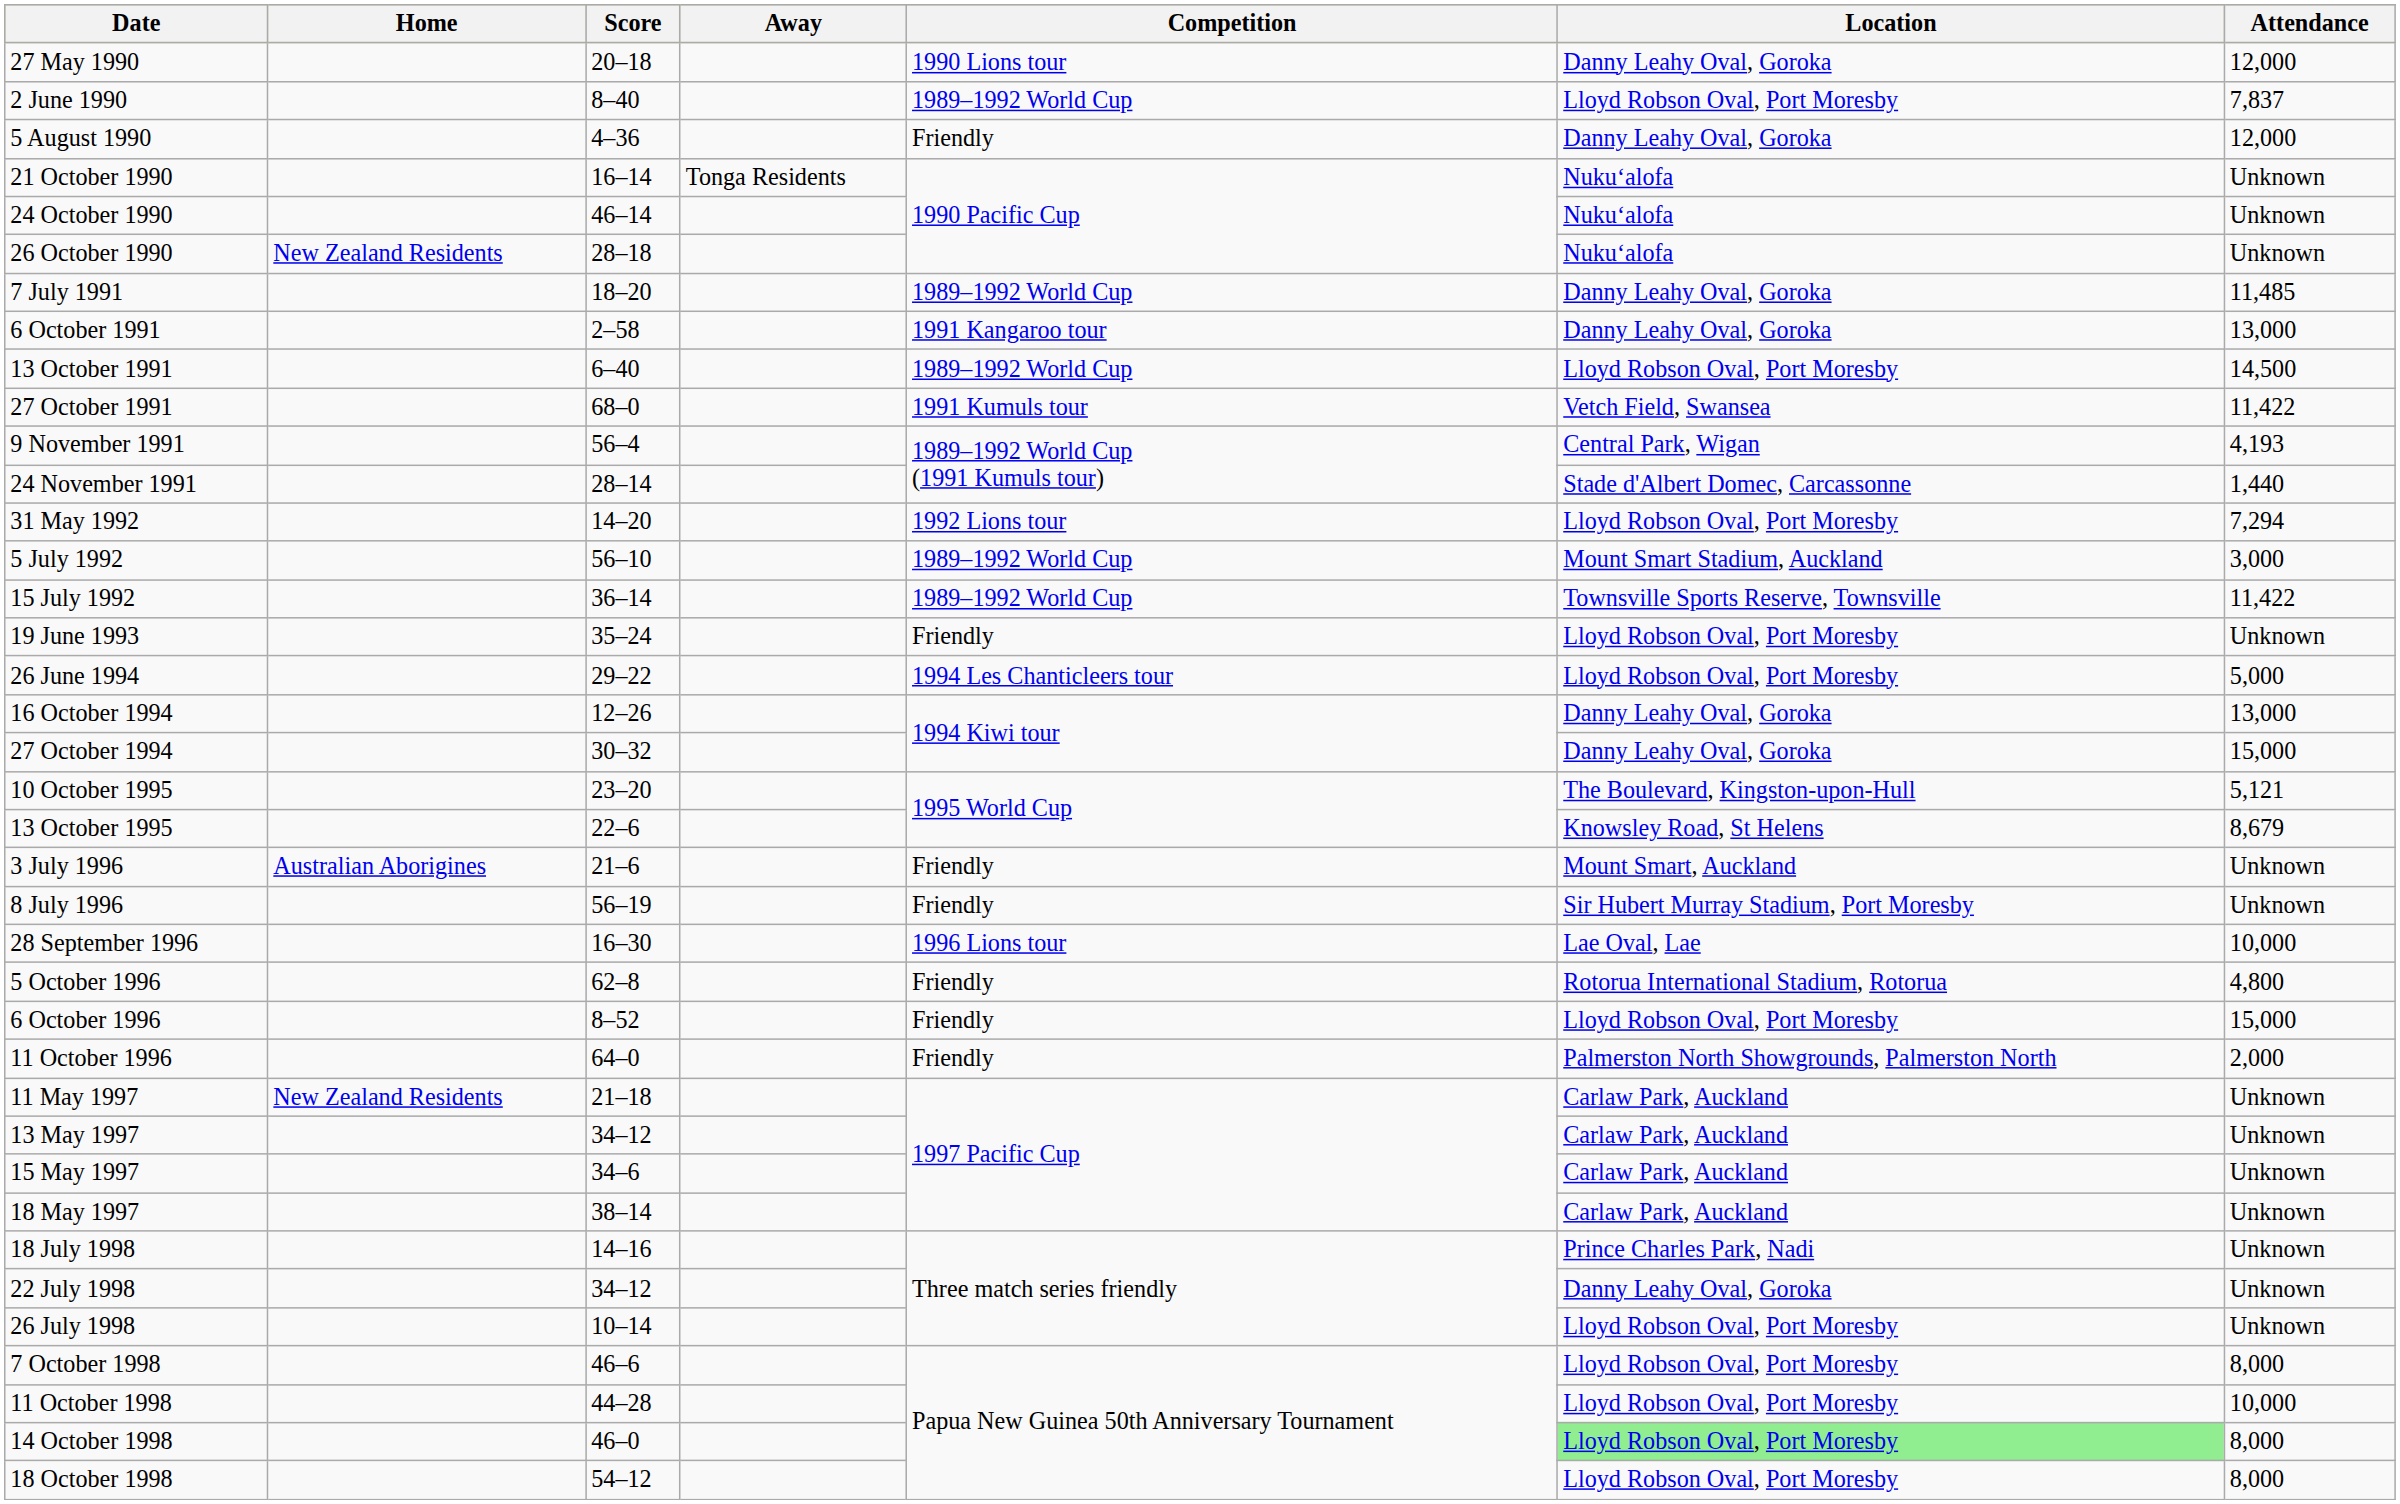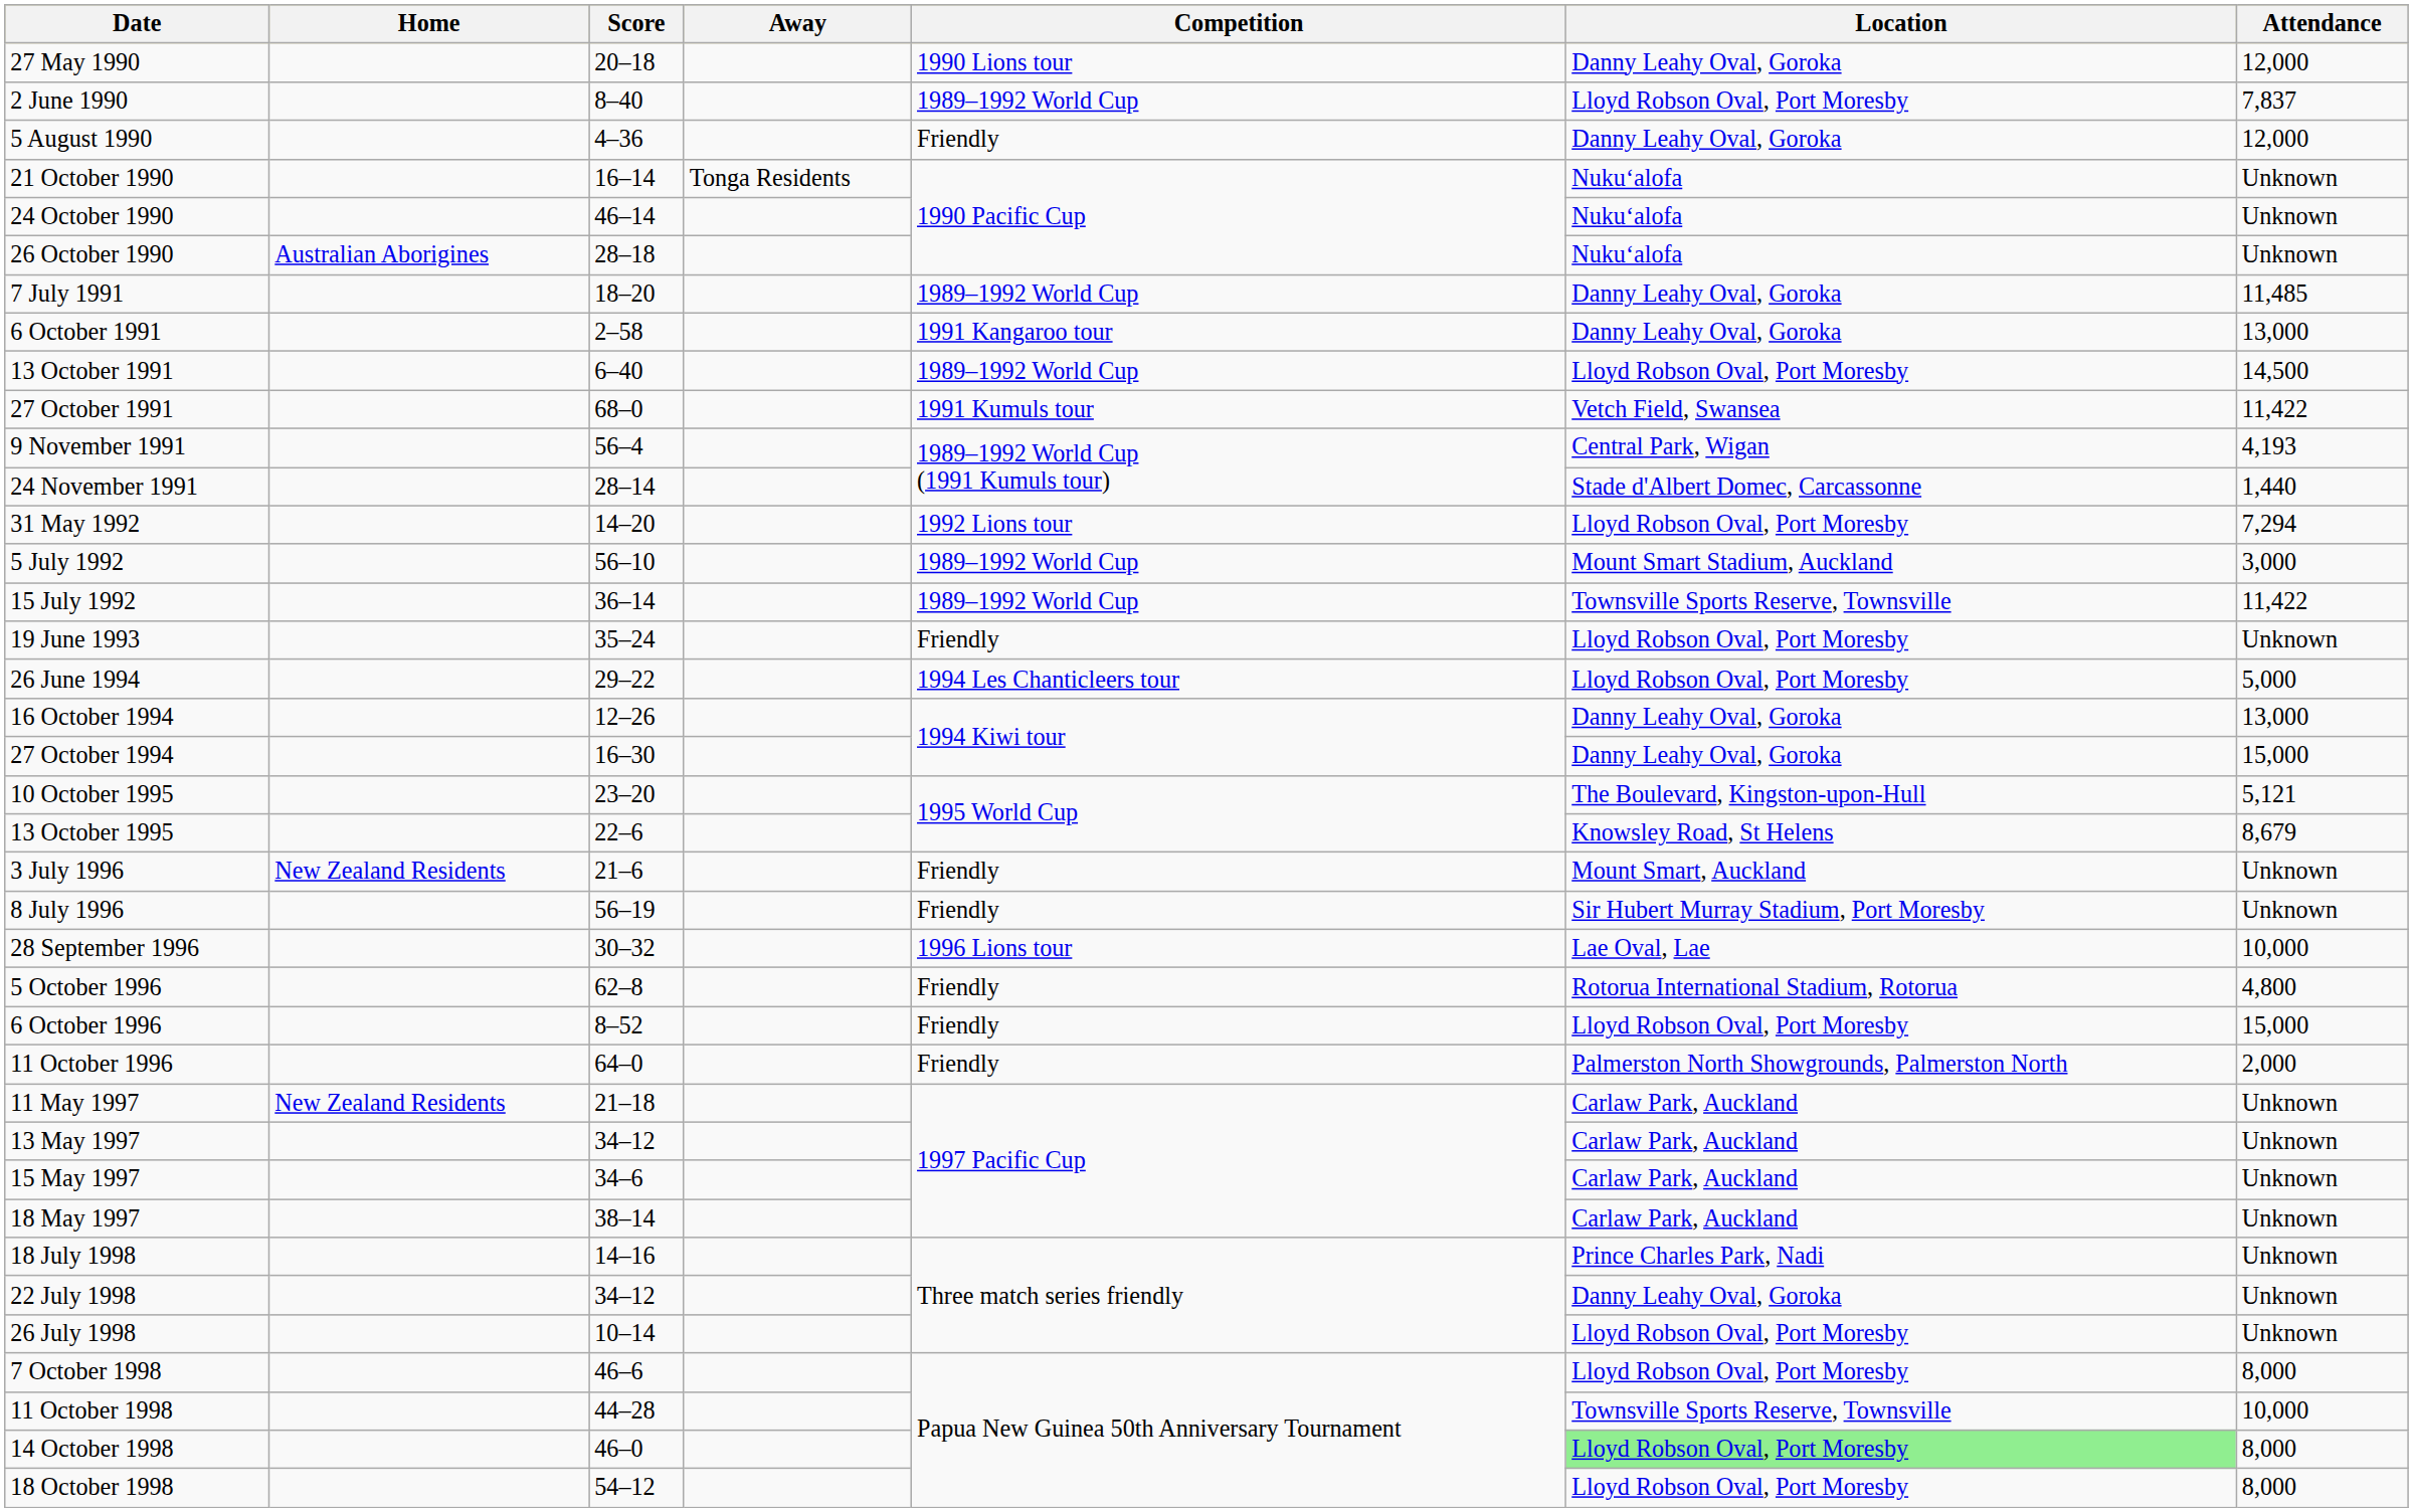26 October 1990 | Home: New Zealand Residents -> Australian Aborigines
27 October 1994 | Score: 30–32 -> 16–30
3 July 1996 | Home: Australian Aborigines -> New Zealand Residents
28 September 1996 | Score: 16–30 -> 30–32
11 October 1998 | Location: Lloyd Robson Oval, Port Moresby -> Townsville Sports Reserve, Townsville
